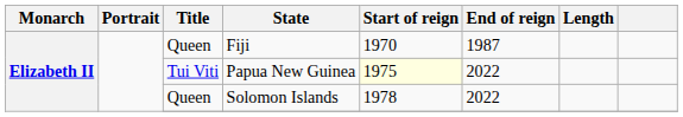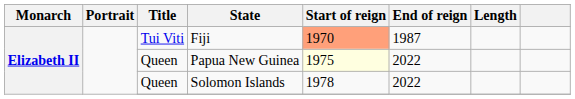Fiji | Title: Queen -> Tui Viti
Fiji | Start of reign: no background -> lightsalmon background
Papua New Guinea | Title: Tui Viti -> Queen
